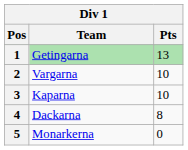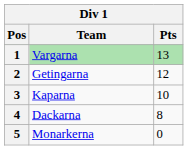1 | Team: Getingarna -> Vargarna
2 | Team: Vargarna -> Getingarna
2 | Pts: 10 -> 12
